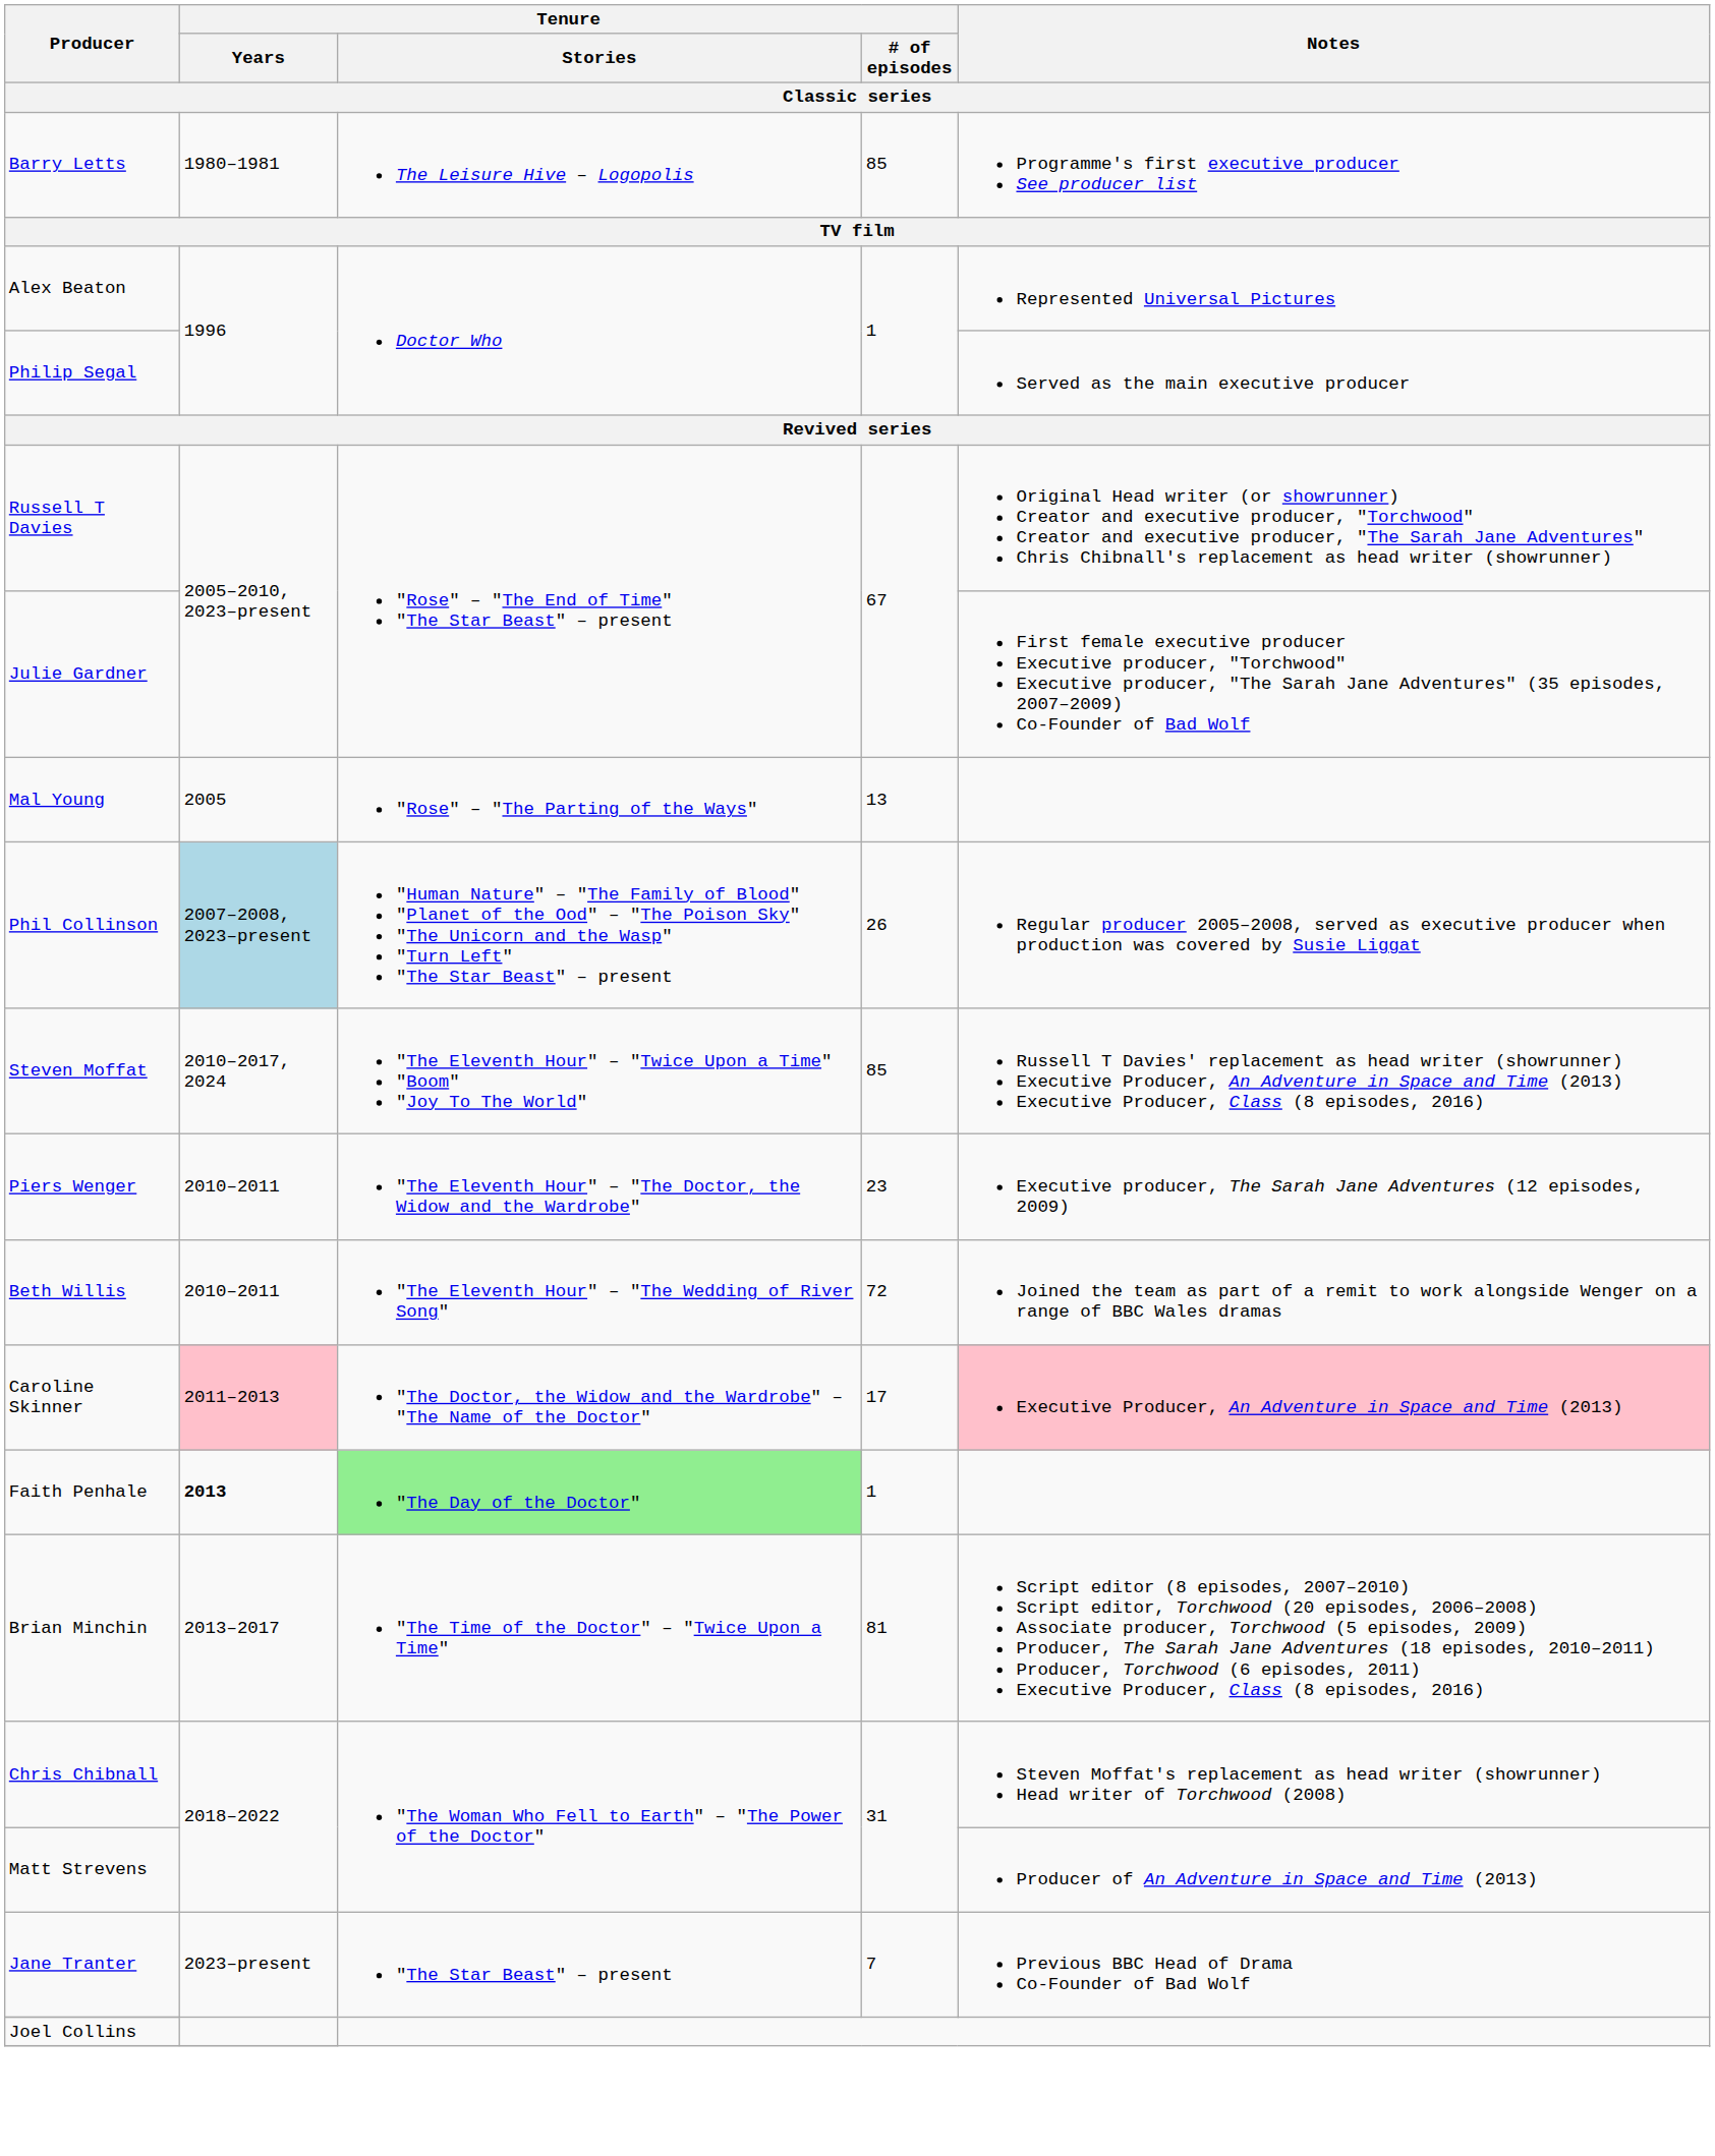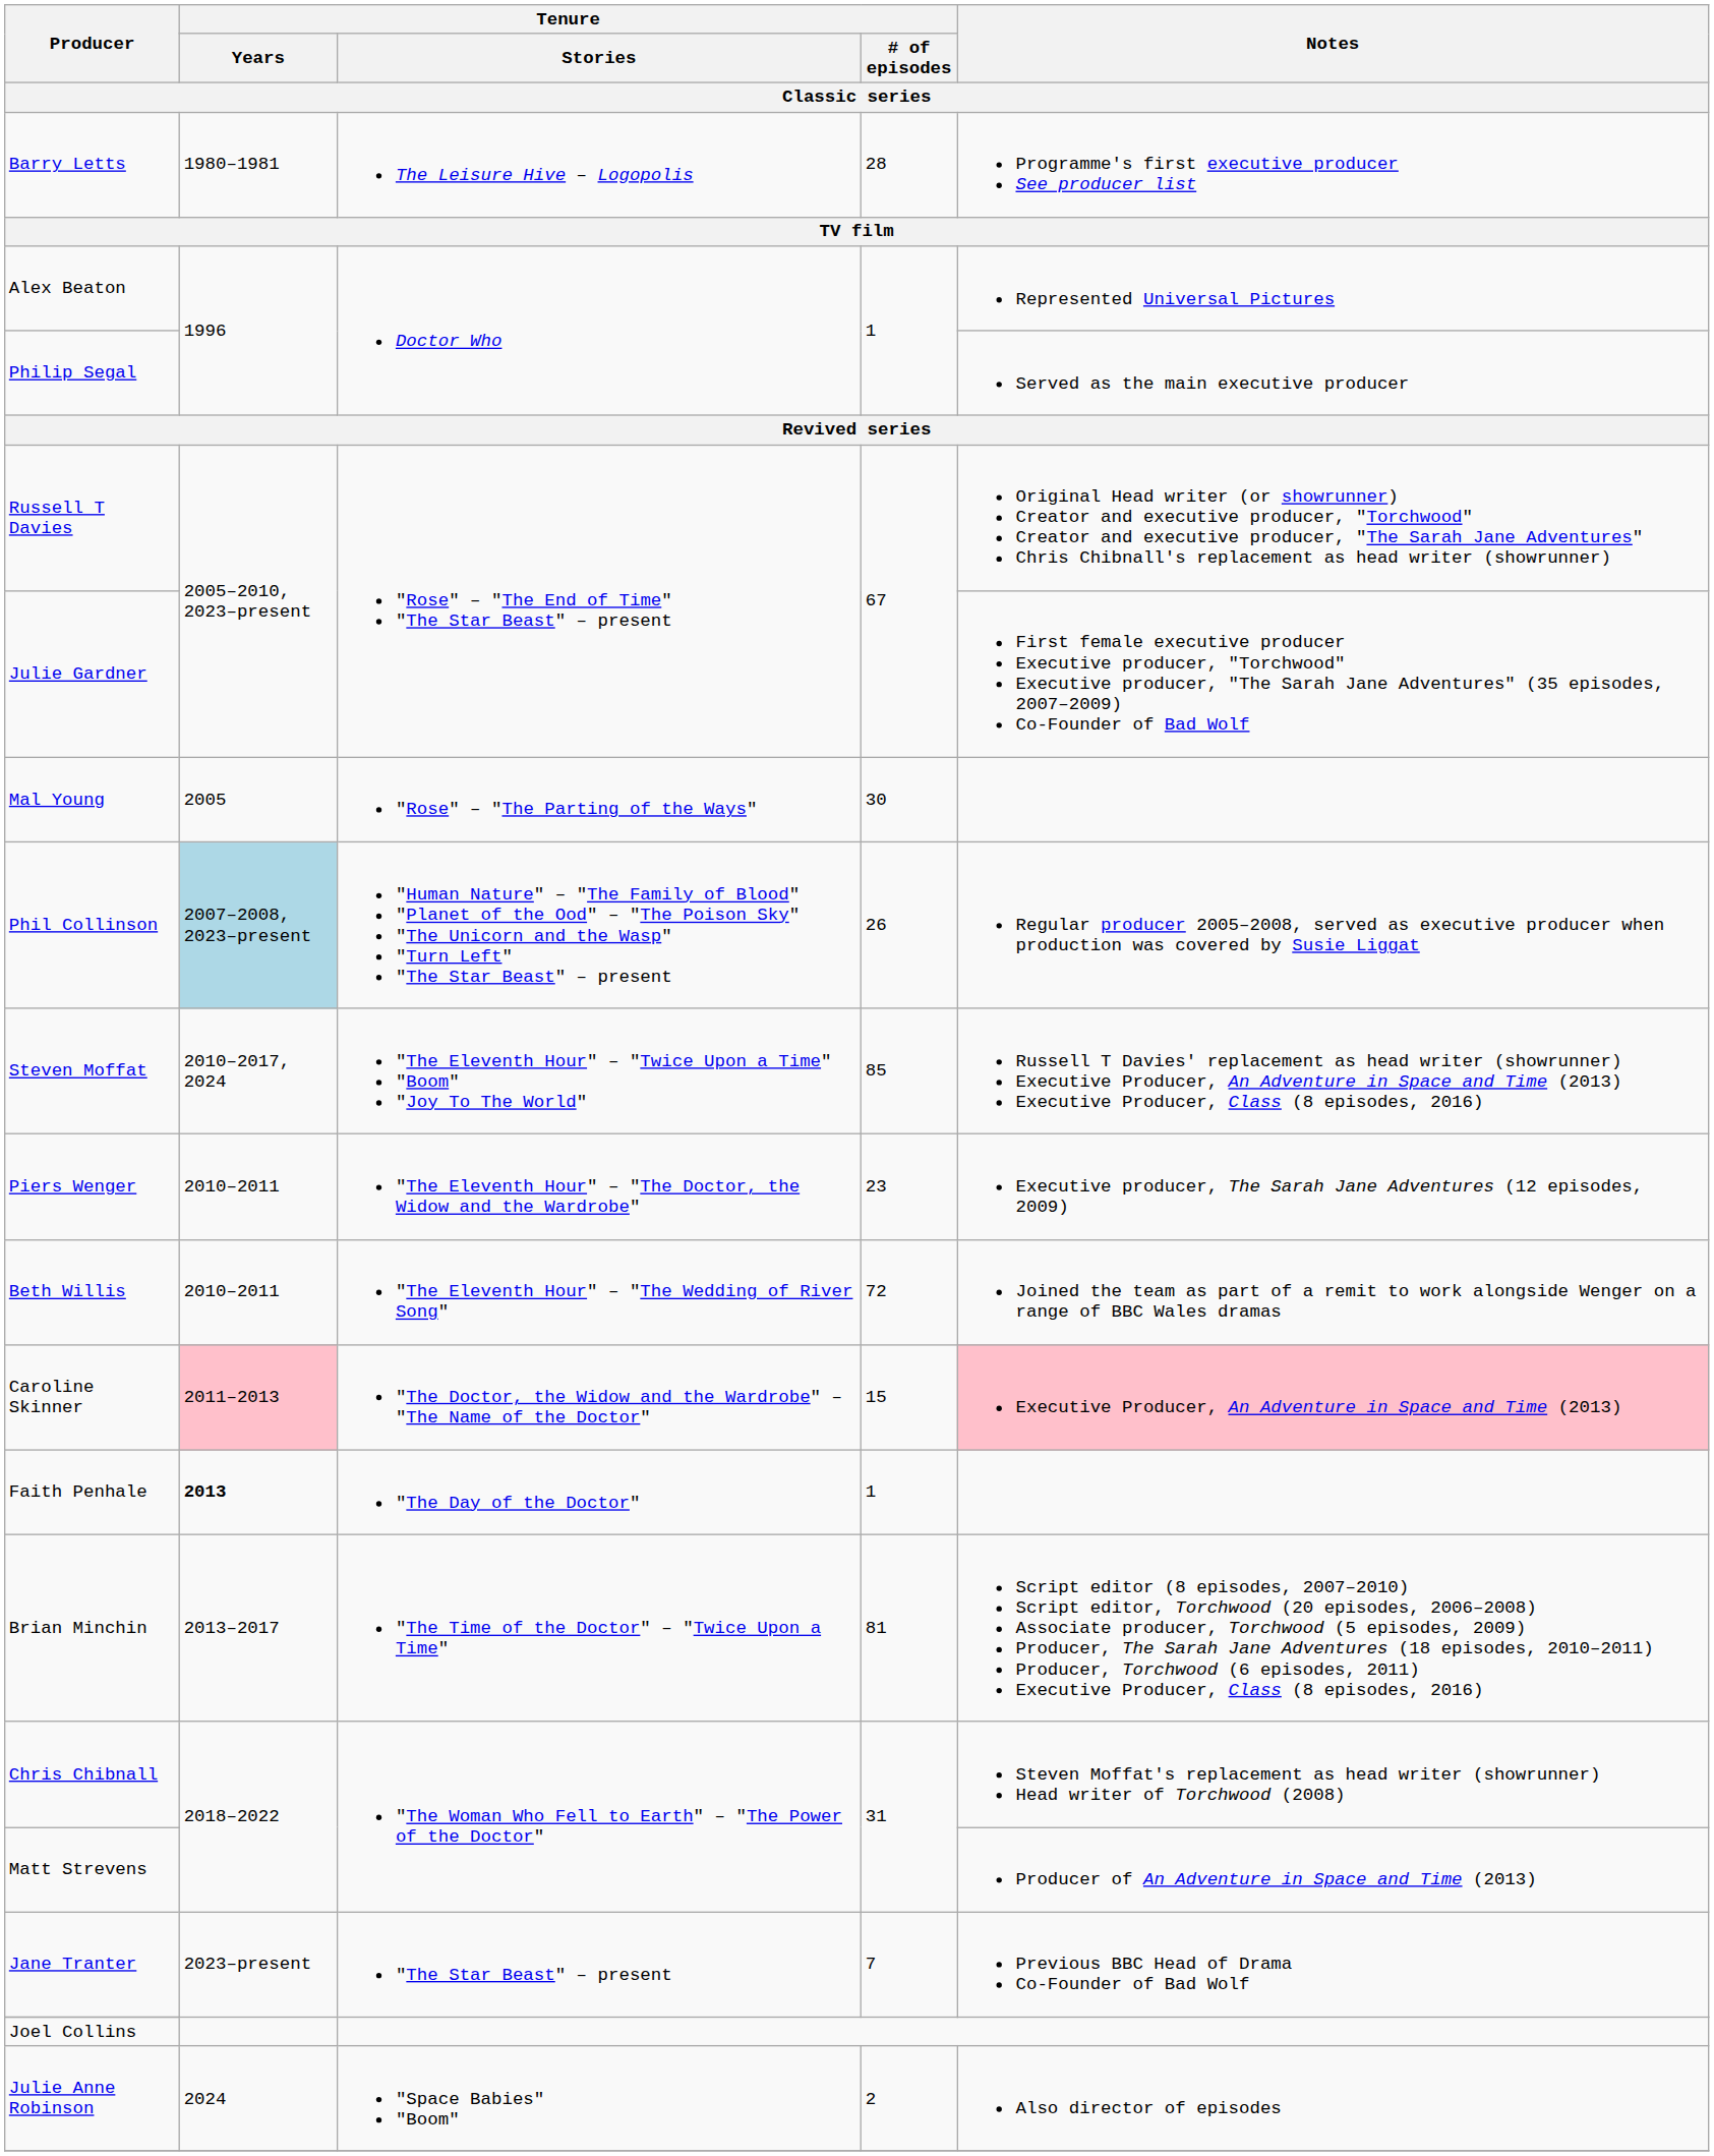Barry Letts | Tenure / # of episodes: 85 -> 28
Mal Young | Tenure / # of episodes: 13 -> 30
Caroline Skinner | Tenure / # of episodes: 17 -> 15
Faith Penhale | Tenure / Stories: lightgreen background -> no background
+ row: Julie Anne Robinson | 2024 | "Space Babies" "Boom" | 2 | Also director of episodes
